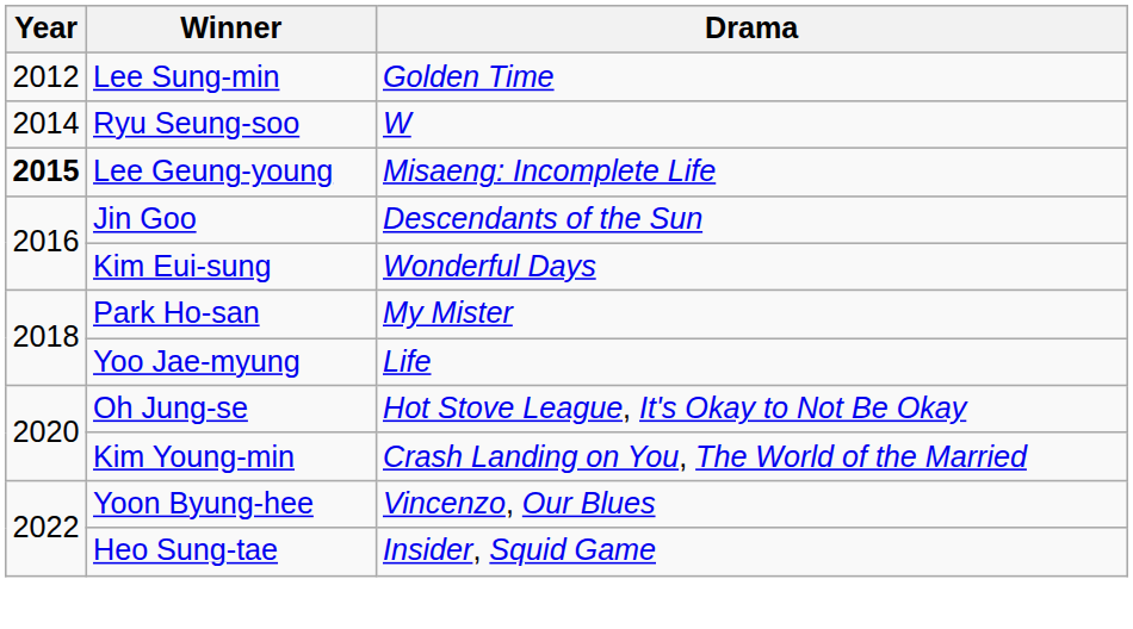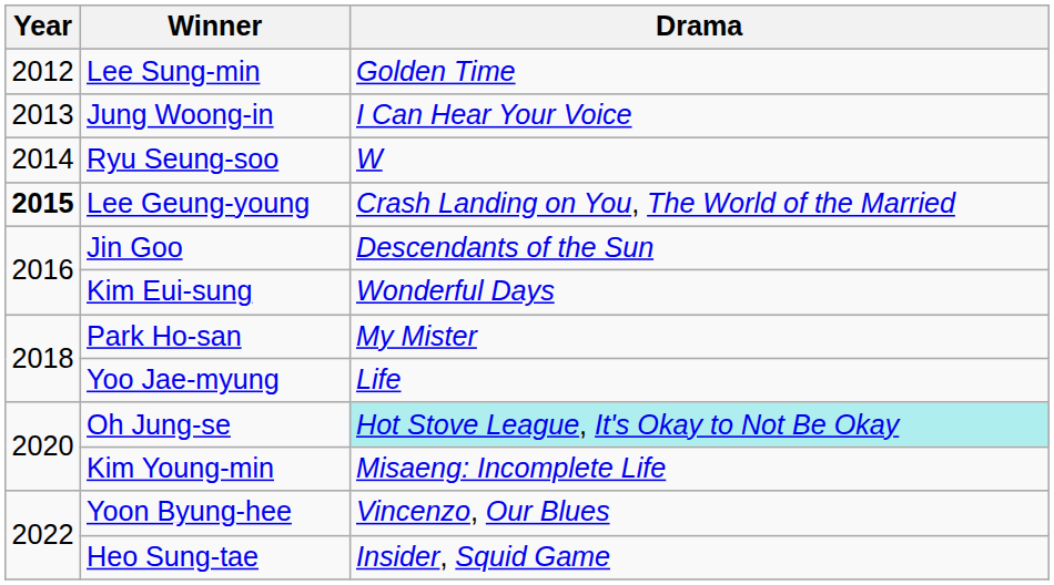+ row: 2013 | Jung Woong-in | I Can Hear Your Voice
Lee Geung-young | Drama: Misaeng: Incomplete Life -> Crash Landing on You, The World of the Married
Oh Jung-se | Drama: no background -> paleturquoise background
Kim Young-min | Drama: Crash Landing on You, The World of the Married -> Misaeng: Incomplete Life
